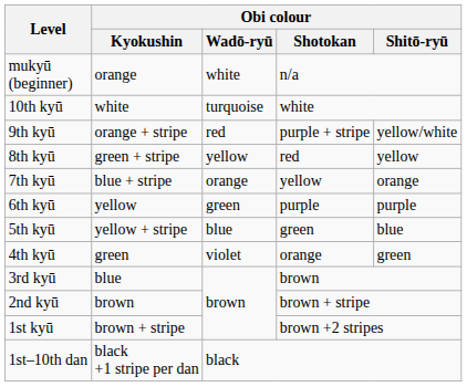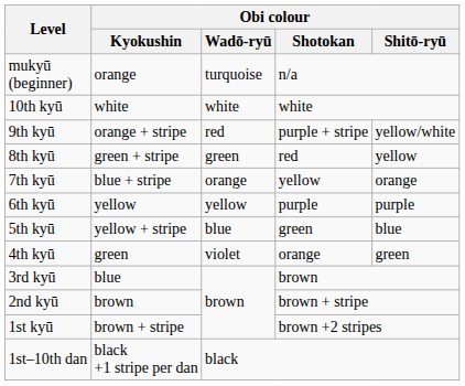mukyū (beginner) | Obi colour / Wadō-ryū: white -> turquoise
10th kyū | Obi colour / Wadō-ryū: turquoise -> white
8th kyū | Obi colour / Wadō-ryū: yellow -> green
6th kyū | Obi colour / Wadō-ryū: green -> yellow
